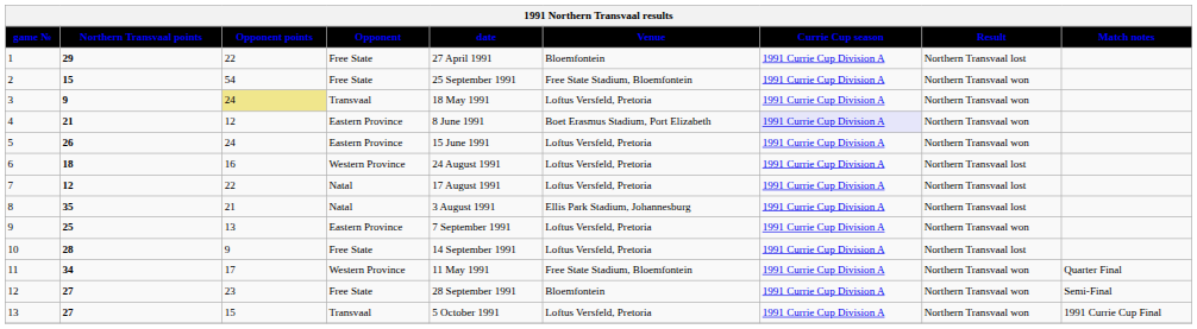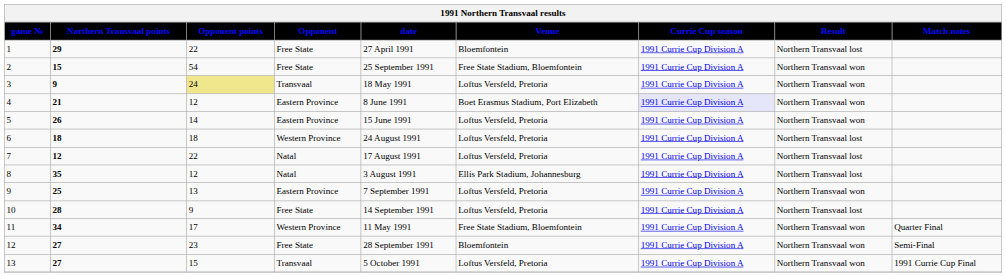5 | Opponent points: 24 -> 14
6 | Opponent points: 16 -> 18
8 | Opponent points: 21 -> 12
